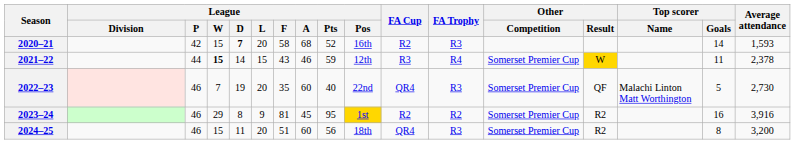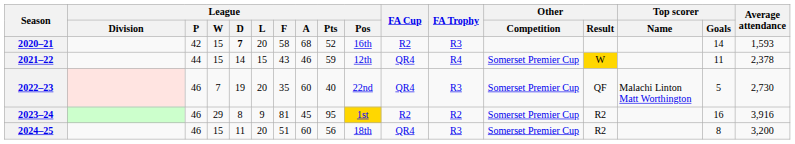2021–22 | League / W: bold -> normal
2021–22 | FA Cup: R3 -> QR4
